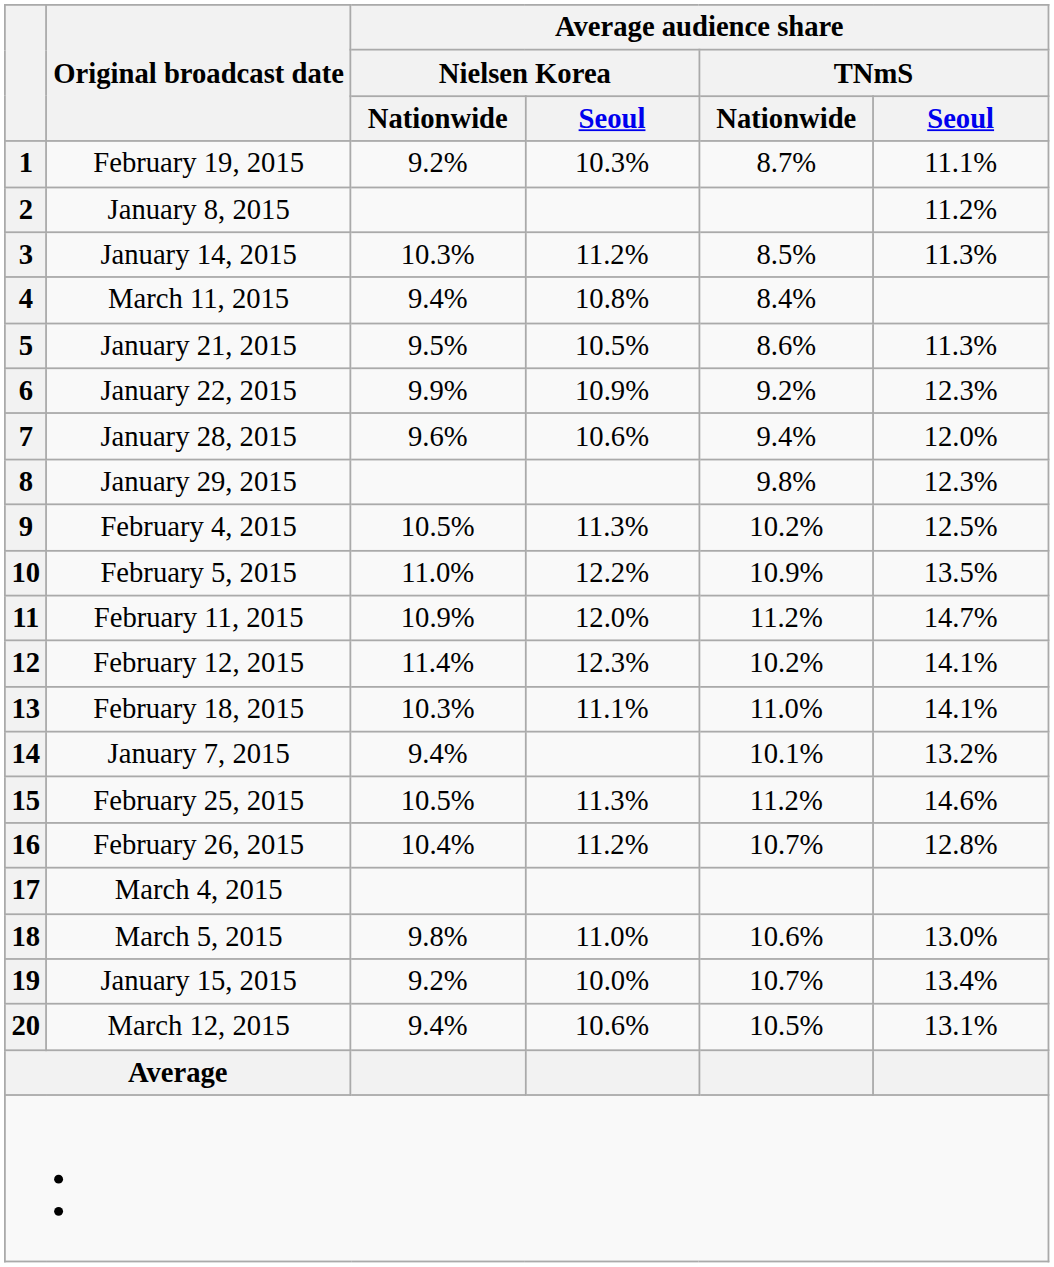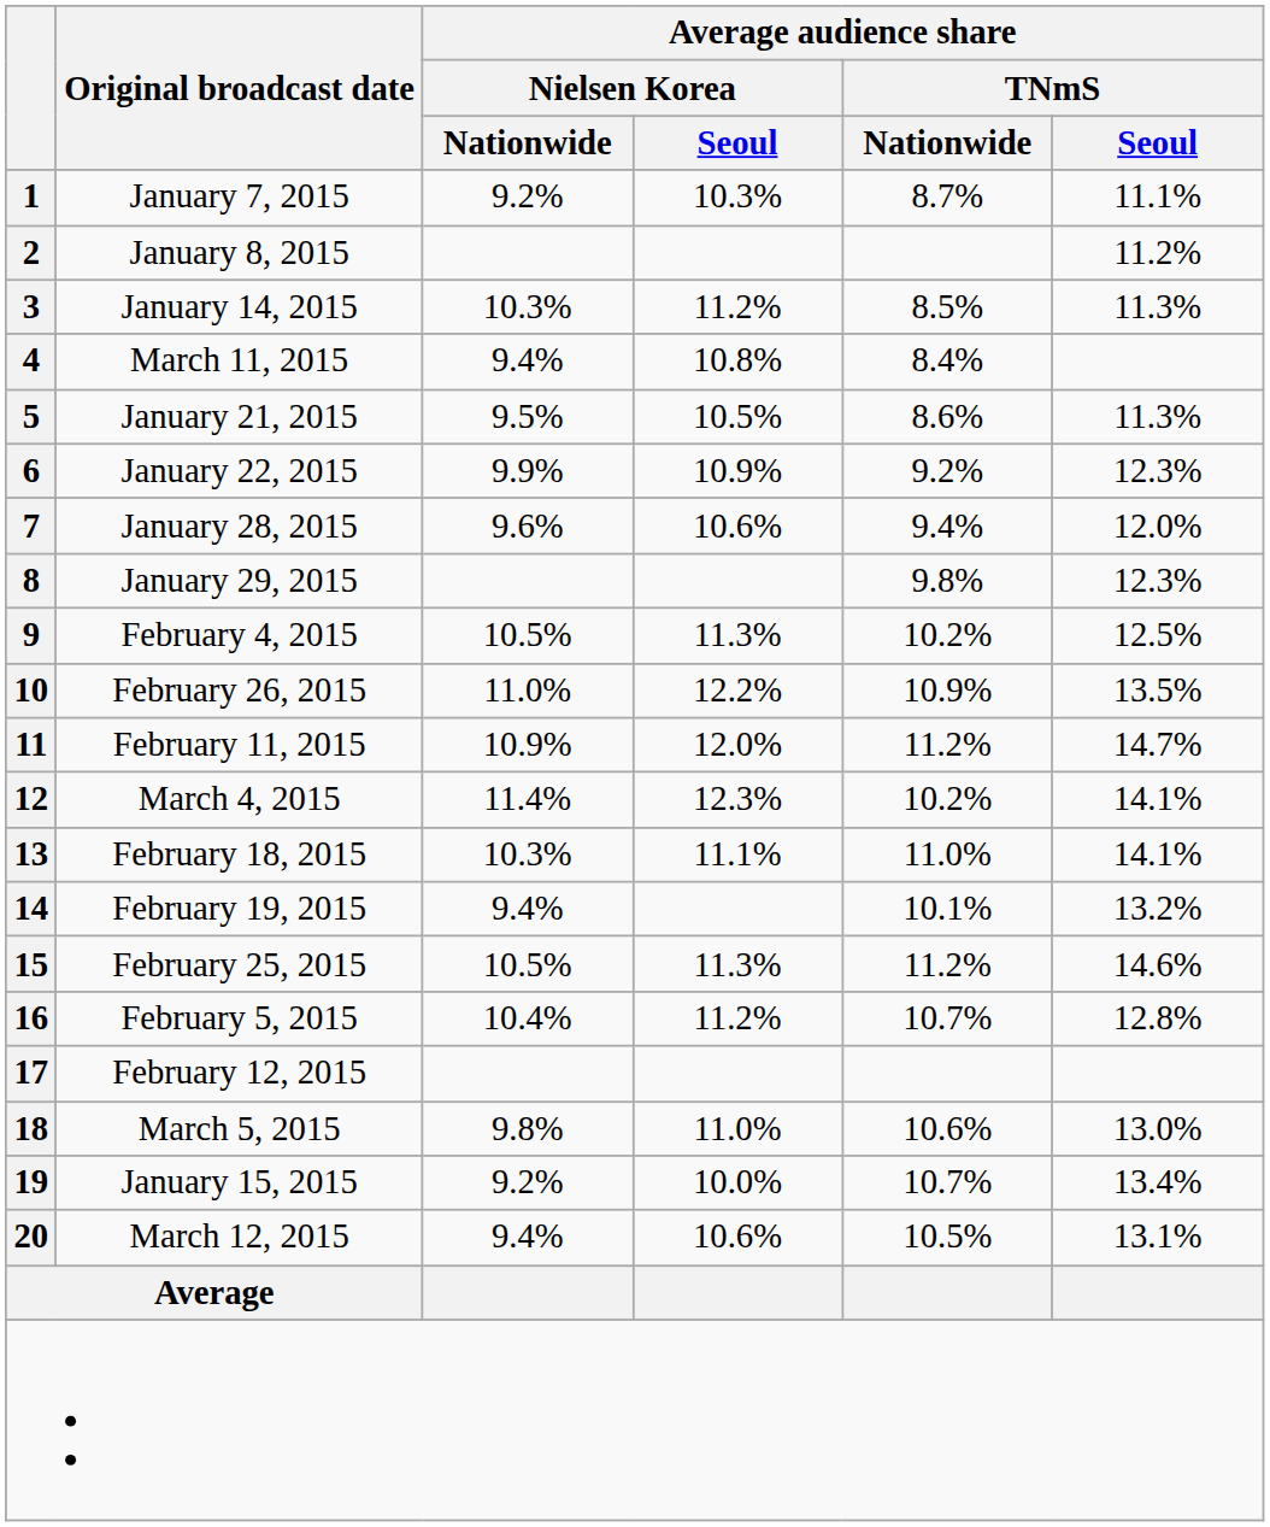1 | Original broadcast date: February 19, 2015 -> January 7, 2015
10 | Original broadcast date: February 5, 2015 -> February 26, 2015
12 | Original broadcast date: February 12, 2015 -> March 4, 2015
14 | Original broadcast date: January 7, 2015 -> February 19, 2015
16 | Original broadcast date: February 26, 2015 -> February 5, 2015
17 | Original broadcast date: March 4, 2015 -> February 12, 2015
